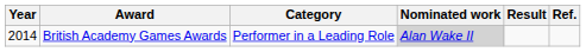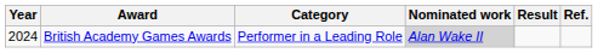British Academy Games Awards | Year: 2014 -> 2024
